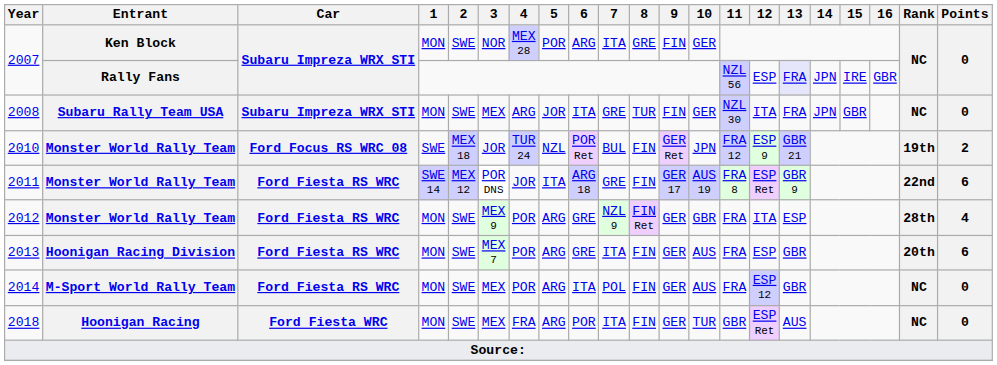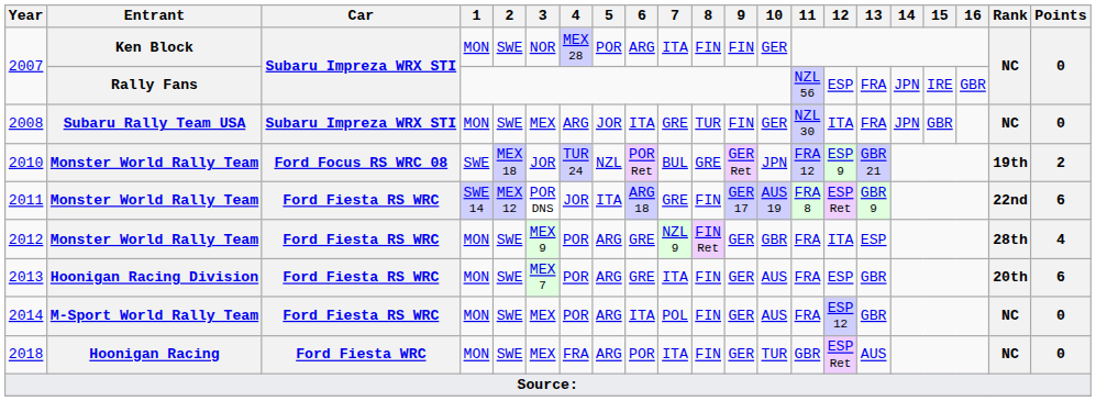2007 / Ken Block | 8: GRE -> FIN
2007 / Rally Fans | 13: lavender background -> no background
2010 | 8: FIN -> GRE
